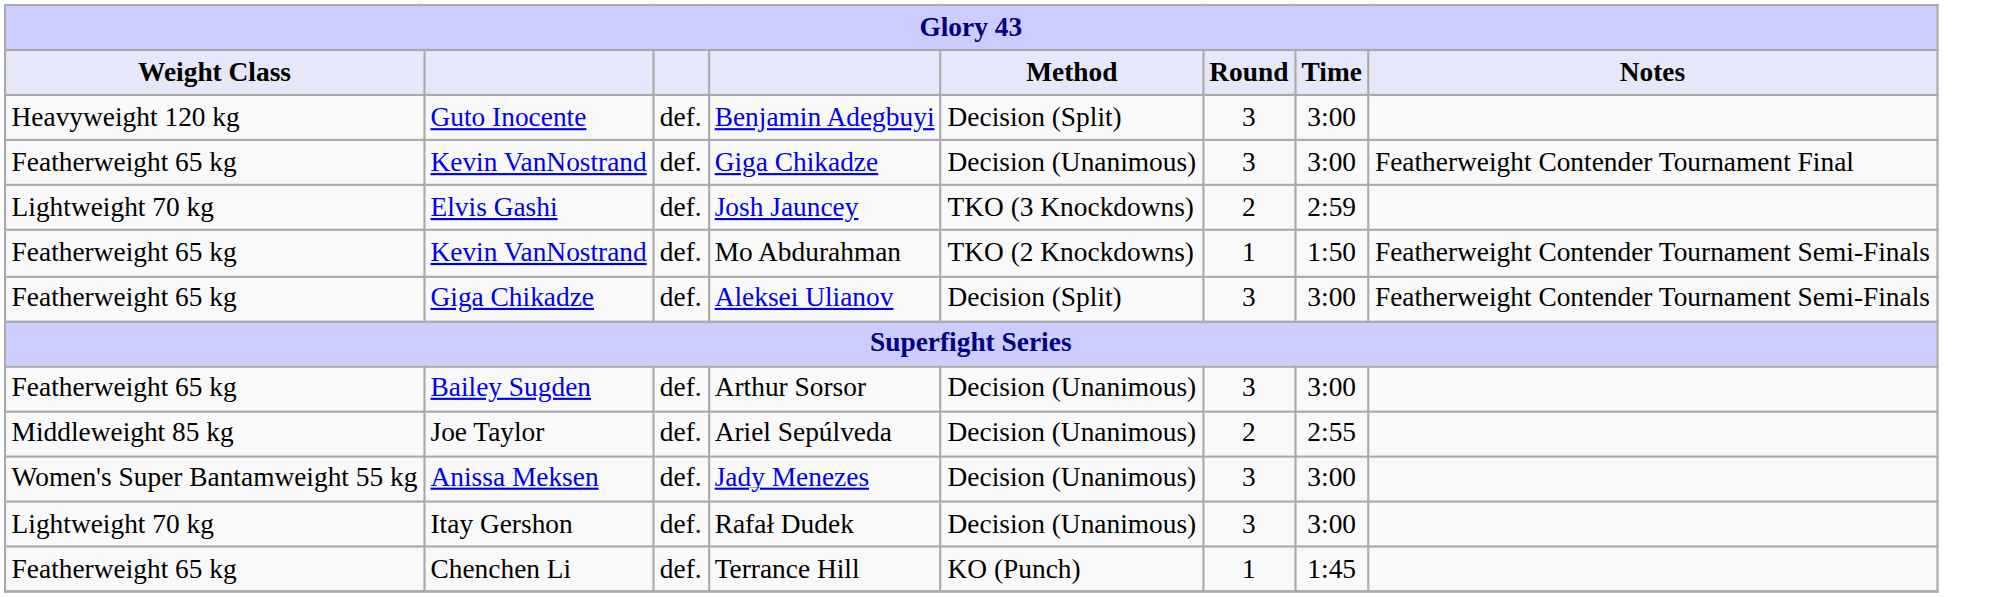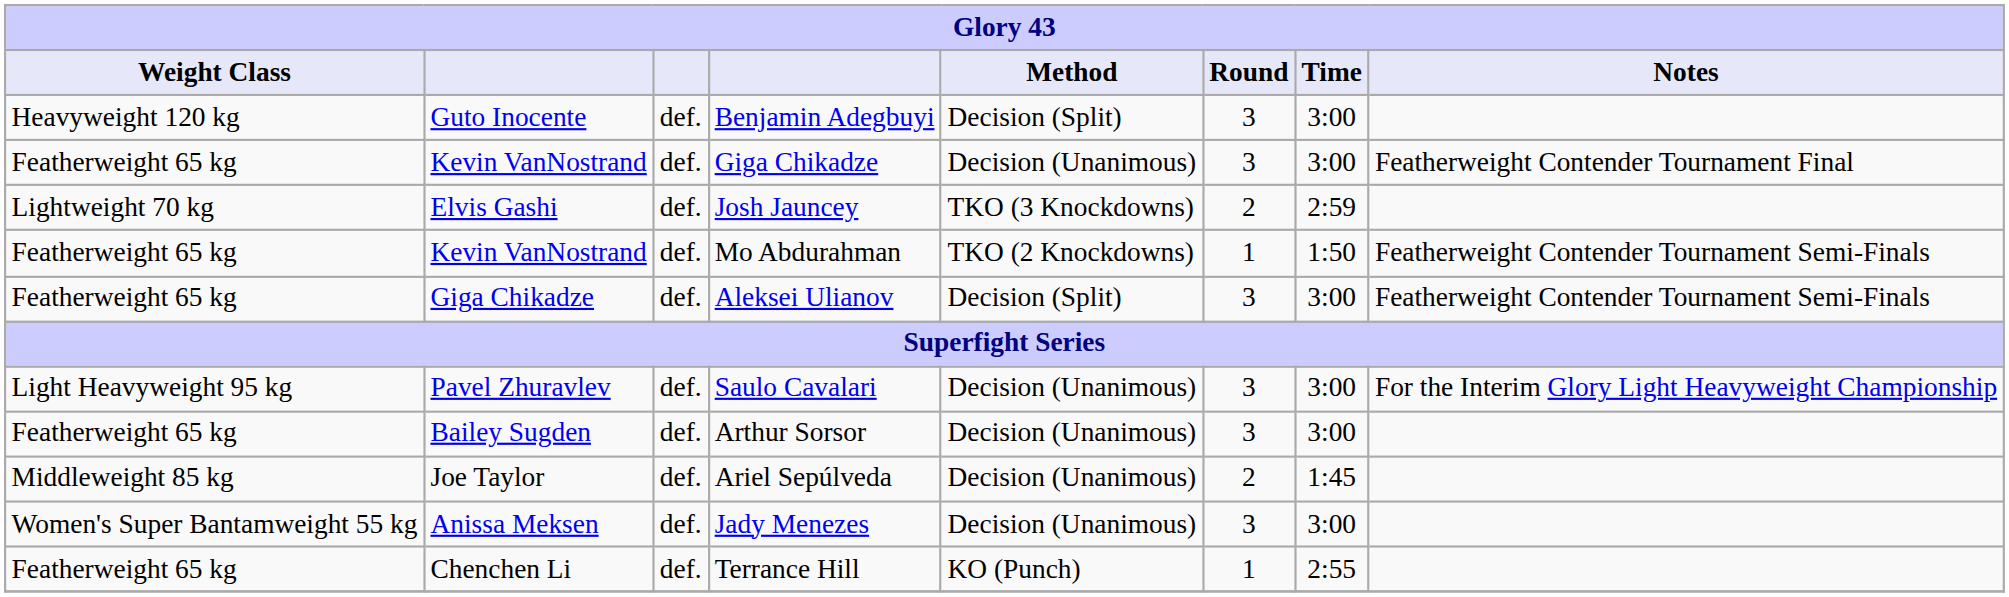+ row: Light Heavyweight 95 kg | Pavel Zhuravlev | def. | Saulo Cavalari | Decision (Unanimous) | 3 | 3:00 | For the Interim Glory Light Heavyweight Championship
Ariel Sepúlveda | Time: 2:55 -> 1:45
- row: Lightweight 70 kg | Itay Gershon | def. | Rafał Dudek | Decision (Unanimous) | 3 | 3:00
Terrance Hill | Time: 1:45 -> 2:55
